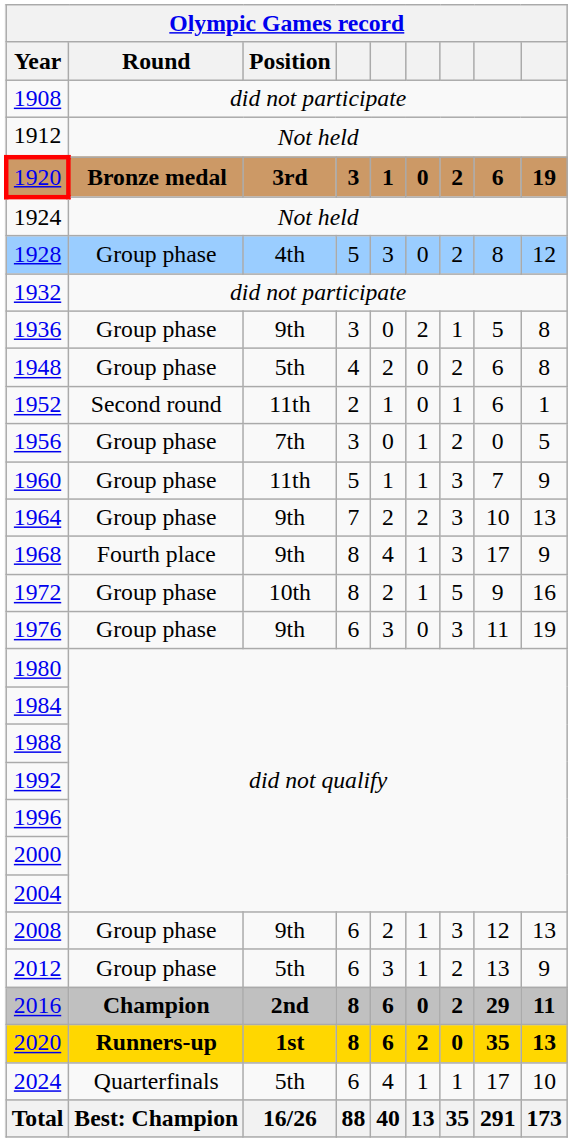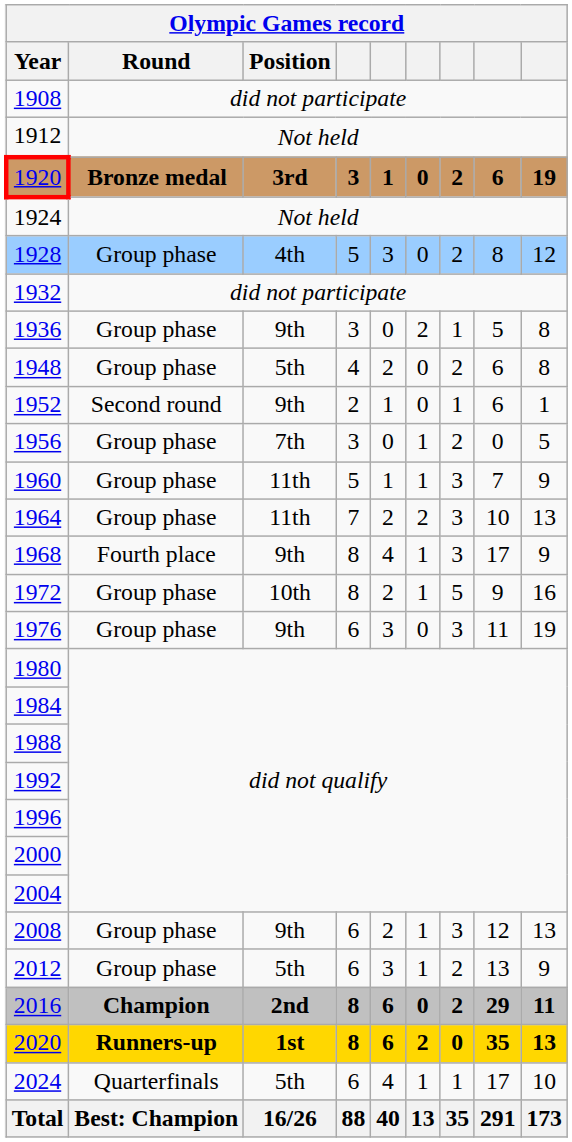1952 | Position: 11th -> 9th
1964 | Position: 9th -> 11th
